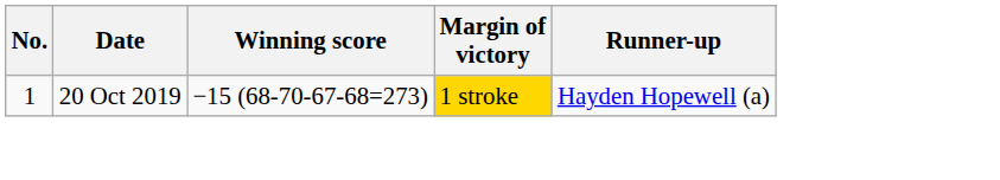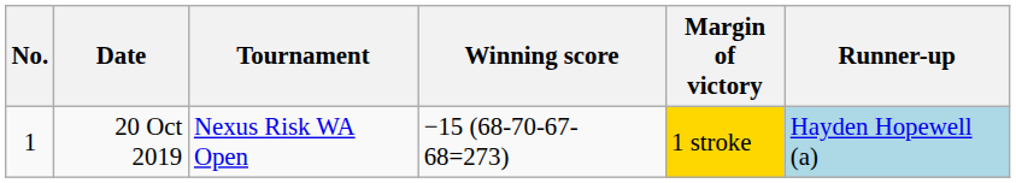+ column: Tournament | Nexus Risk WA Open
20 Oct 2019 | Runner-up: no background -> lightblue background
